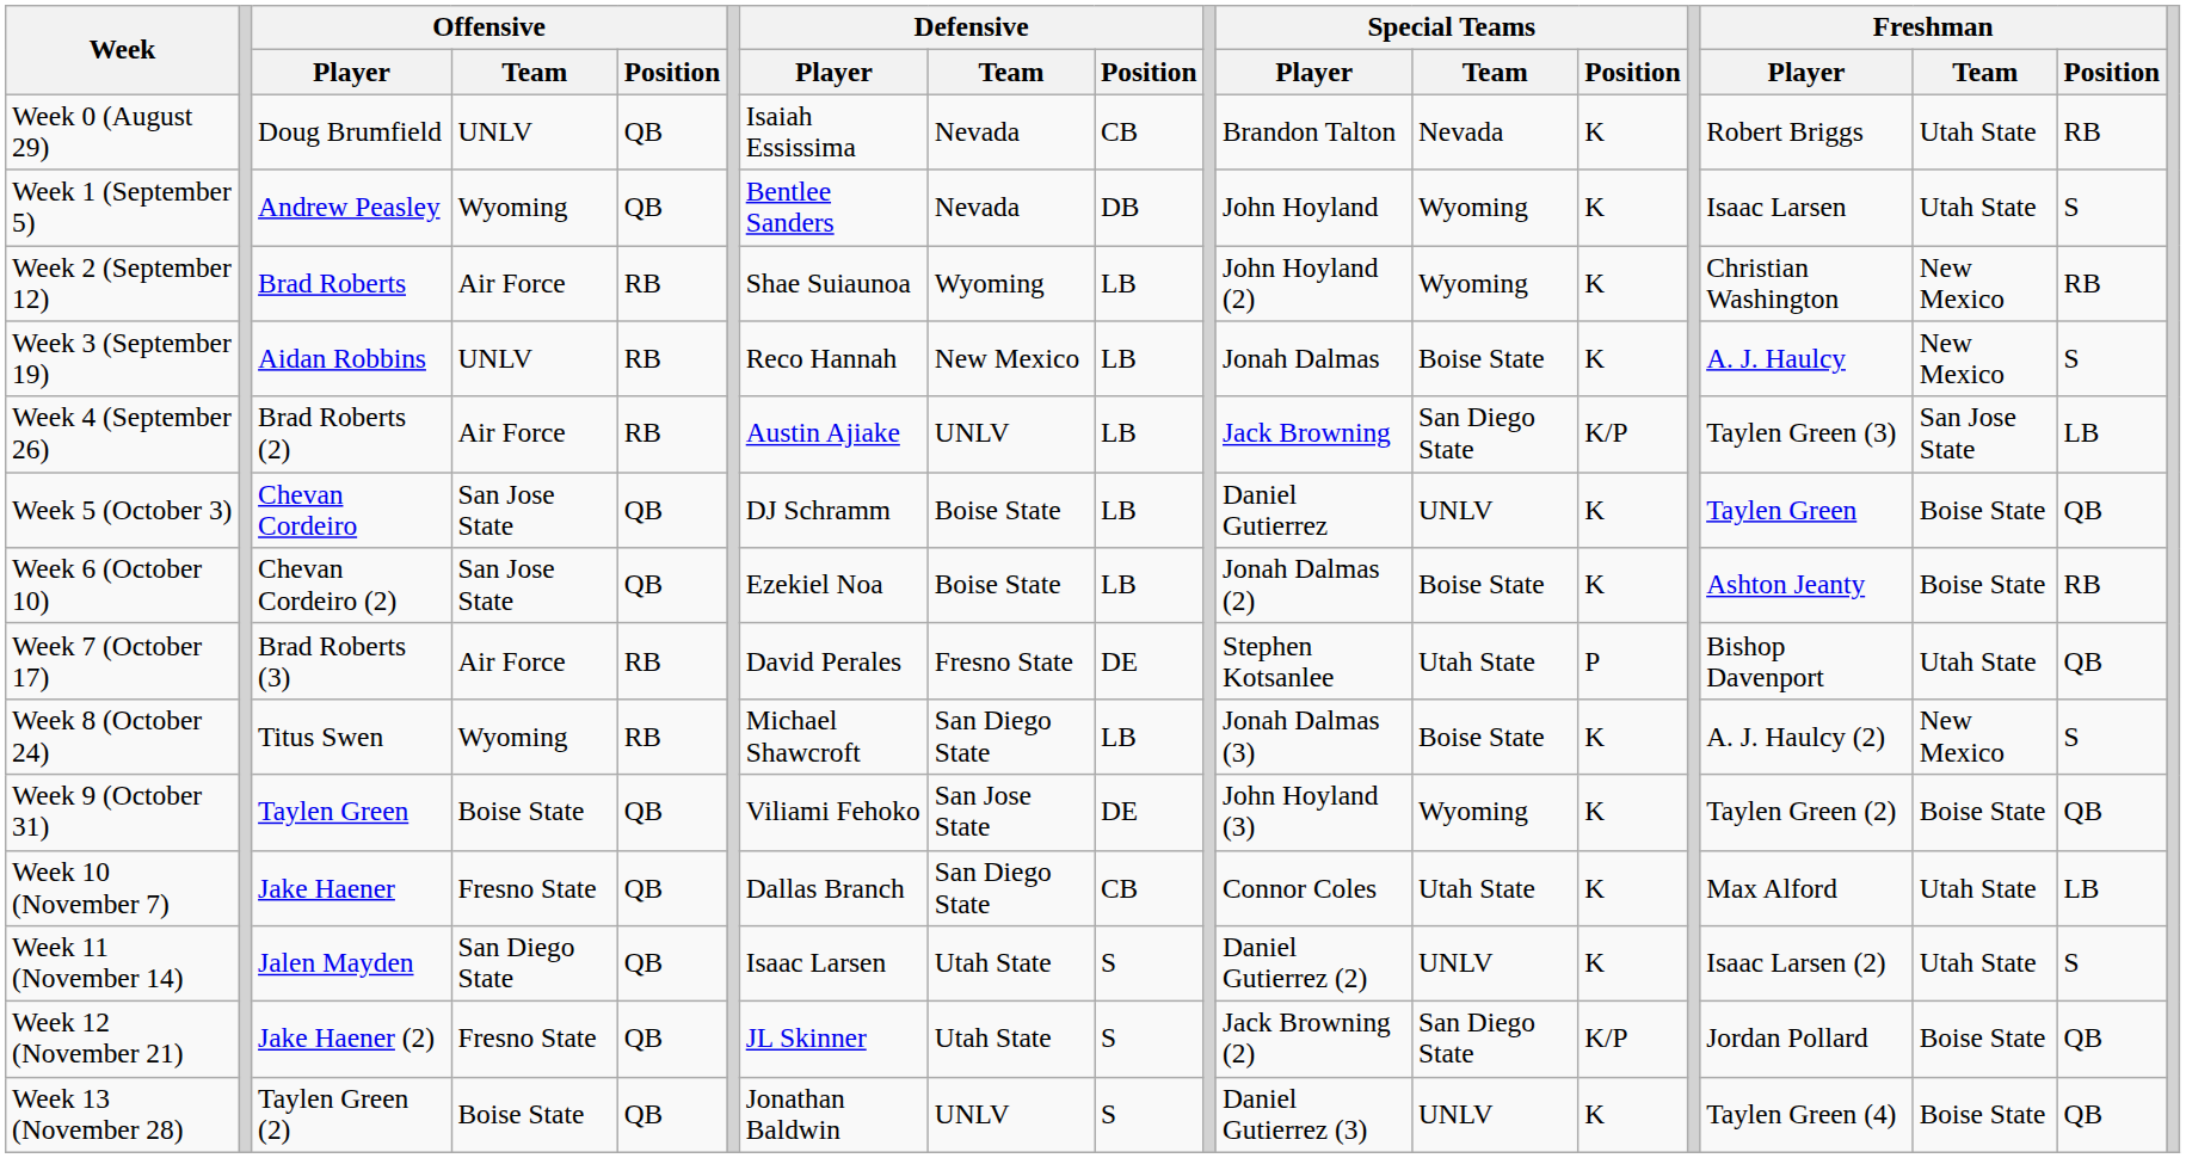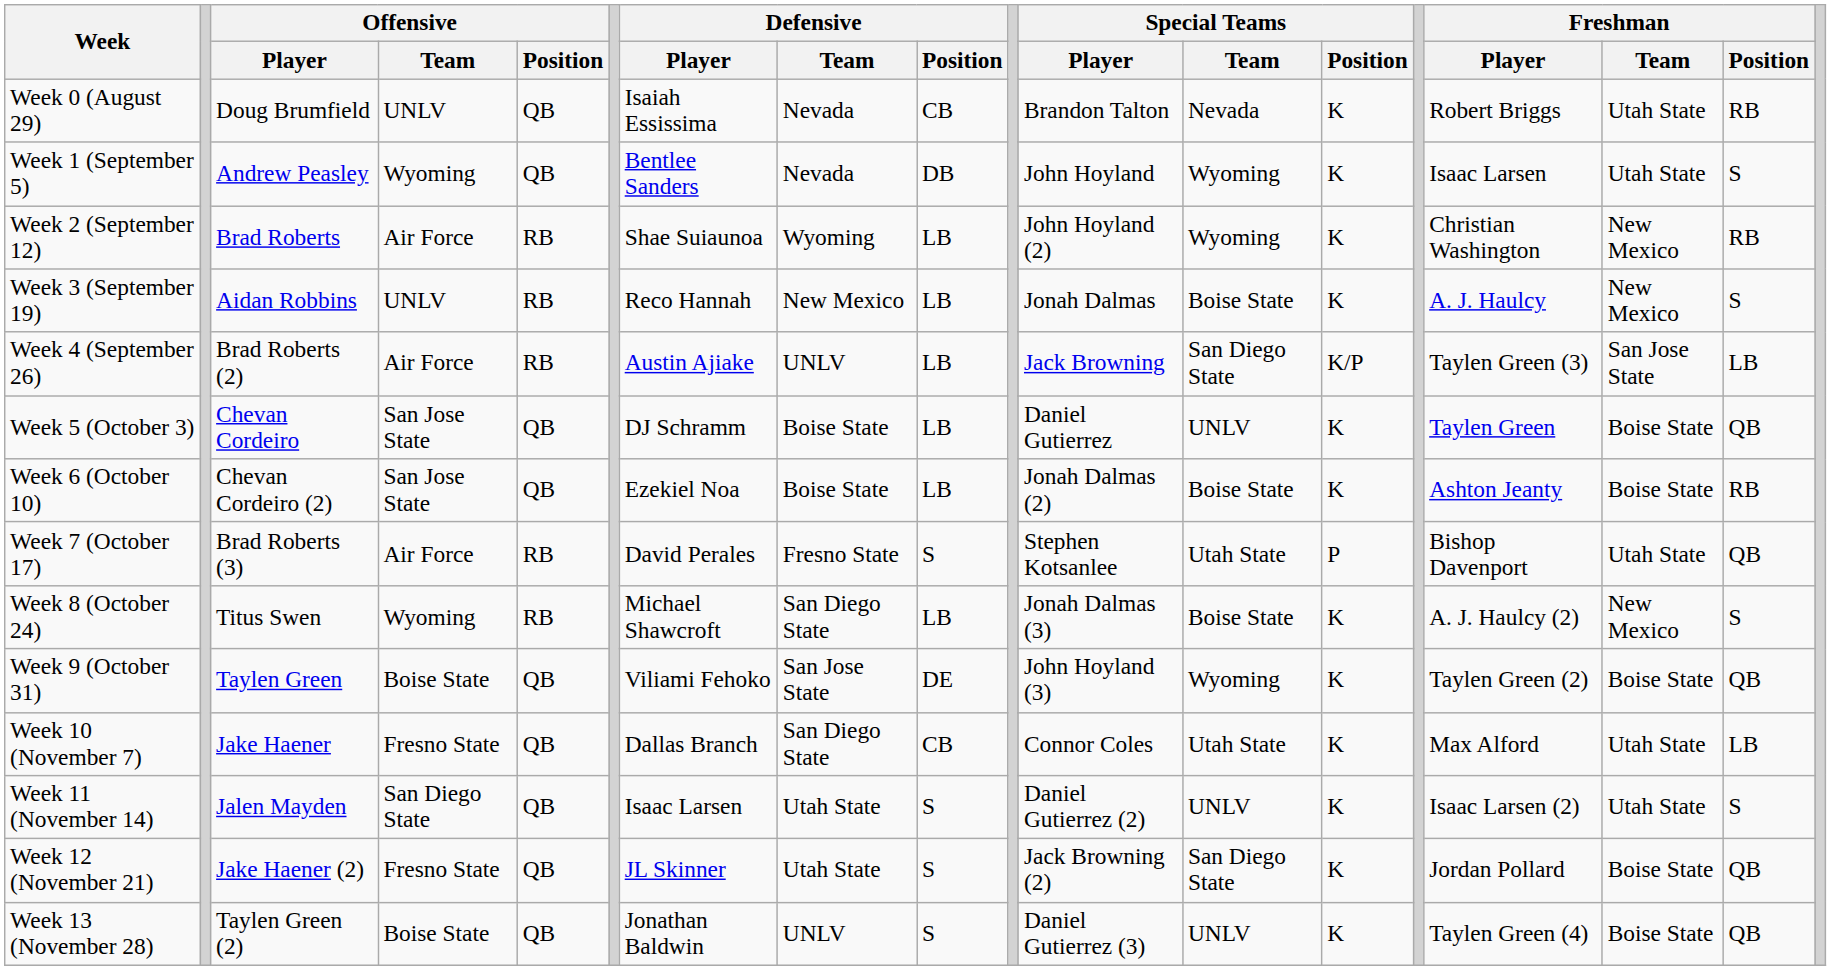Week 7 (October 17) | Defensive / Position: DE -> S
Week 12 (November 21) | Special Teams / Position: K/P -> K
